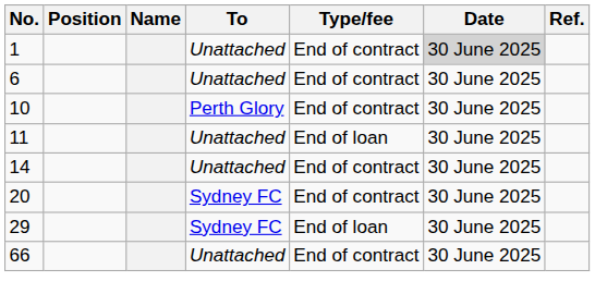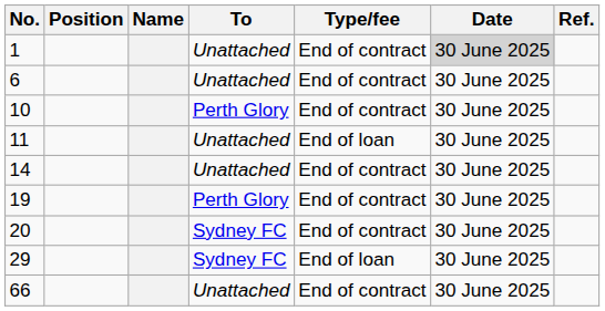+ row: 19 | Perth Glory | End of contract | 30 June 2025
